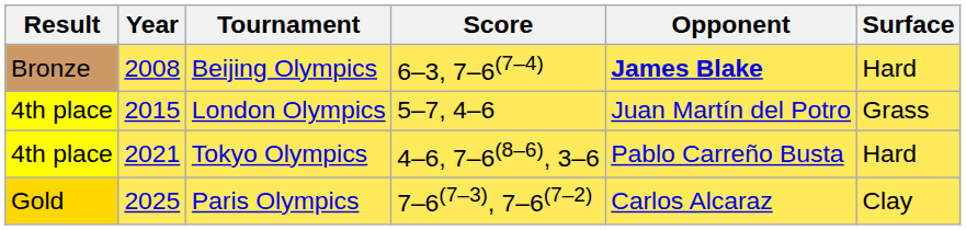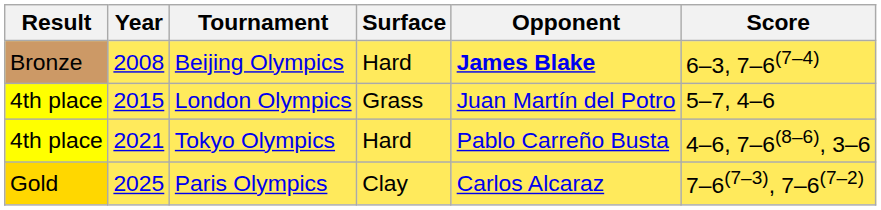columns swapped: Surface <-> Score
